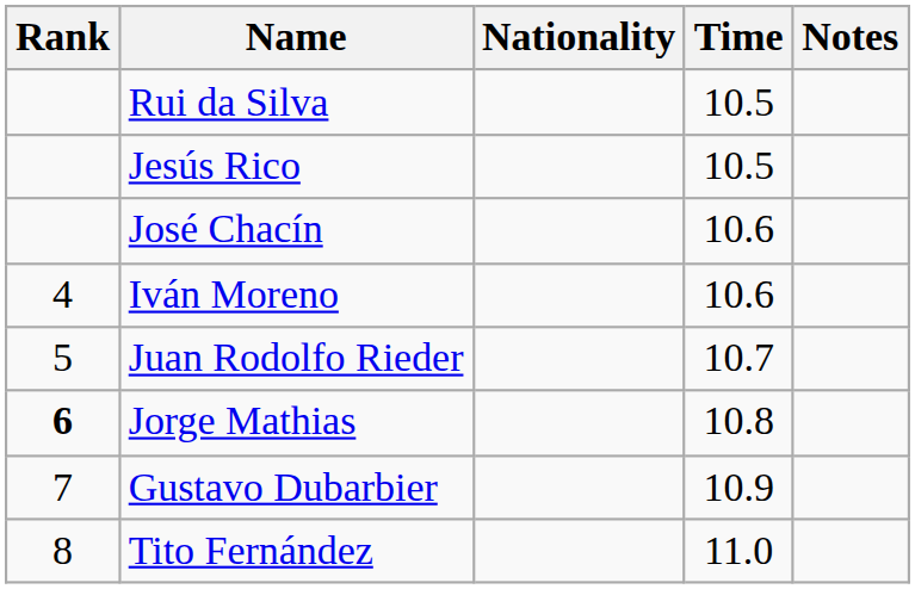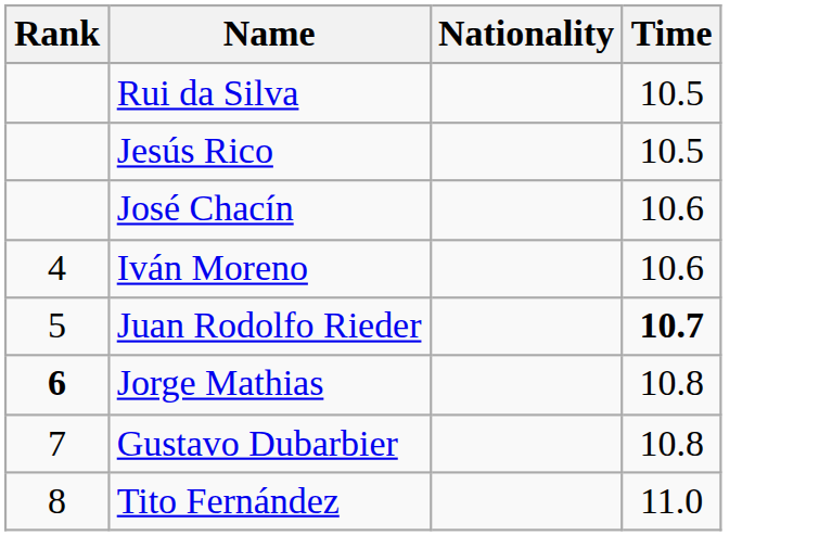- column: Notes
Juan Rodolfo Rieder | Time: normal -> bold
Gustavo Dubarbier | Time: 10.9 -> 10.8
